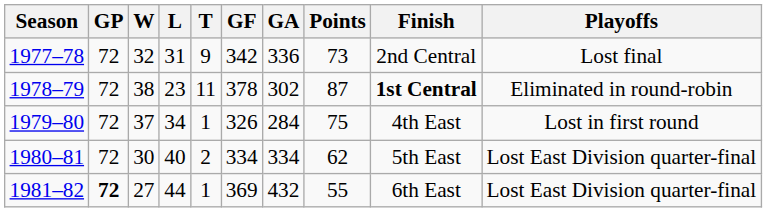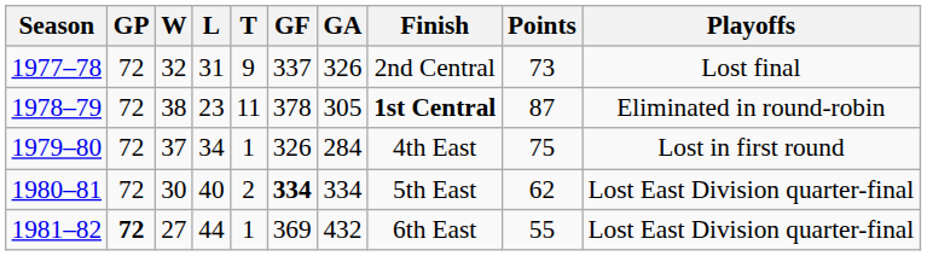columns swapped: Points <-> Finish
1977–78 | GF: 342 -> 337
1977–78 | GA: 336 -> 326
1978–79 | GA: 302 -> 305
1980–81 | GF: normal -> bold
